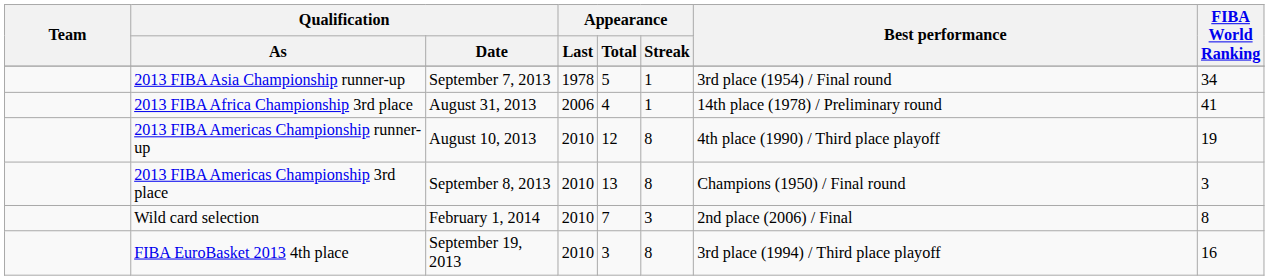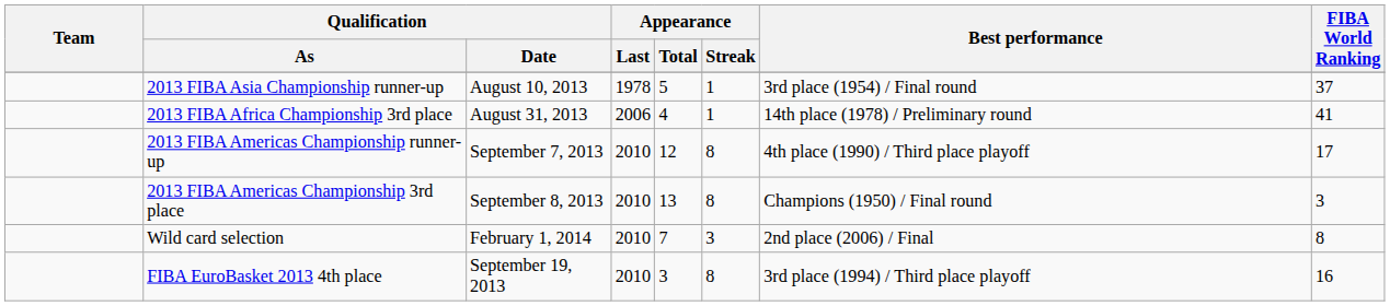2013 FIBA Asia Championship runner-up | Qualification / Date: September 7, 2013 -> August 10, 2013
2013 FIBA Asia Championship runner-up | FIBA World Ranking: 34 -> 37
2013 FIBA Americas Championship runner-up | Qualification / Date: August 10, 2013 -> September 7, 2013
2013 FIBA Americas Championship runner-up | FIBA World Ranking: 19 -> 17
